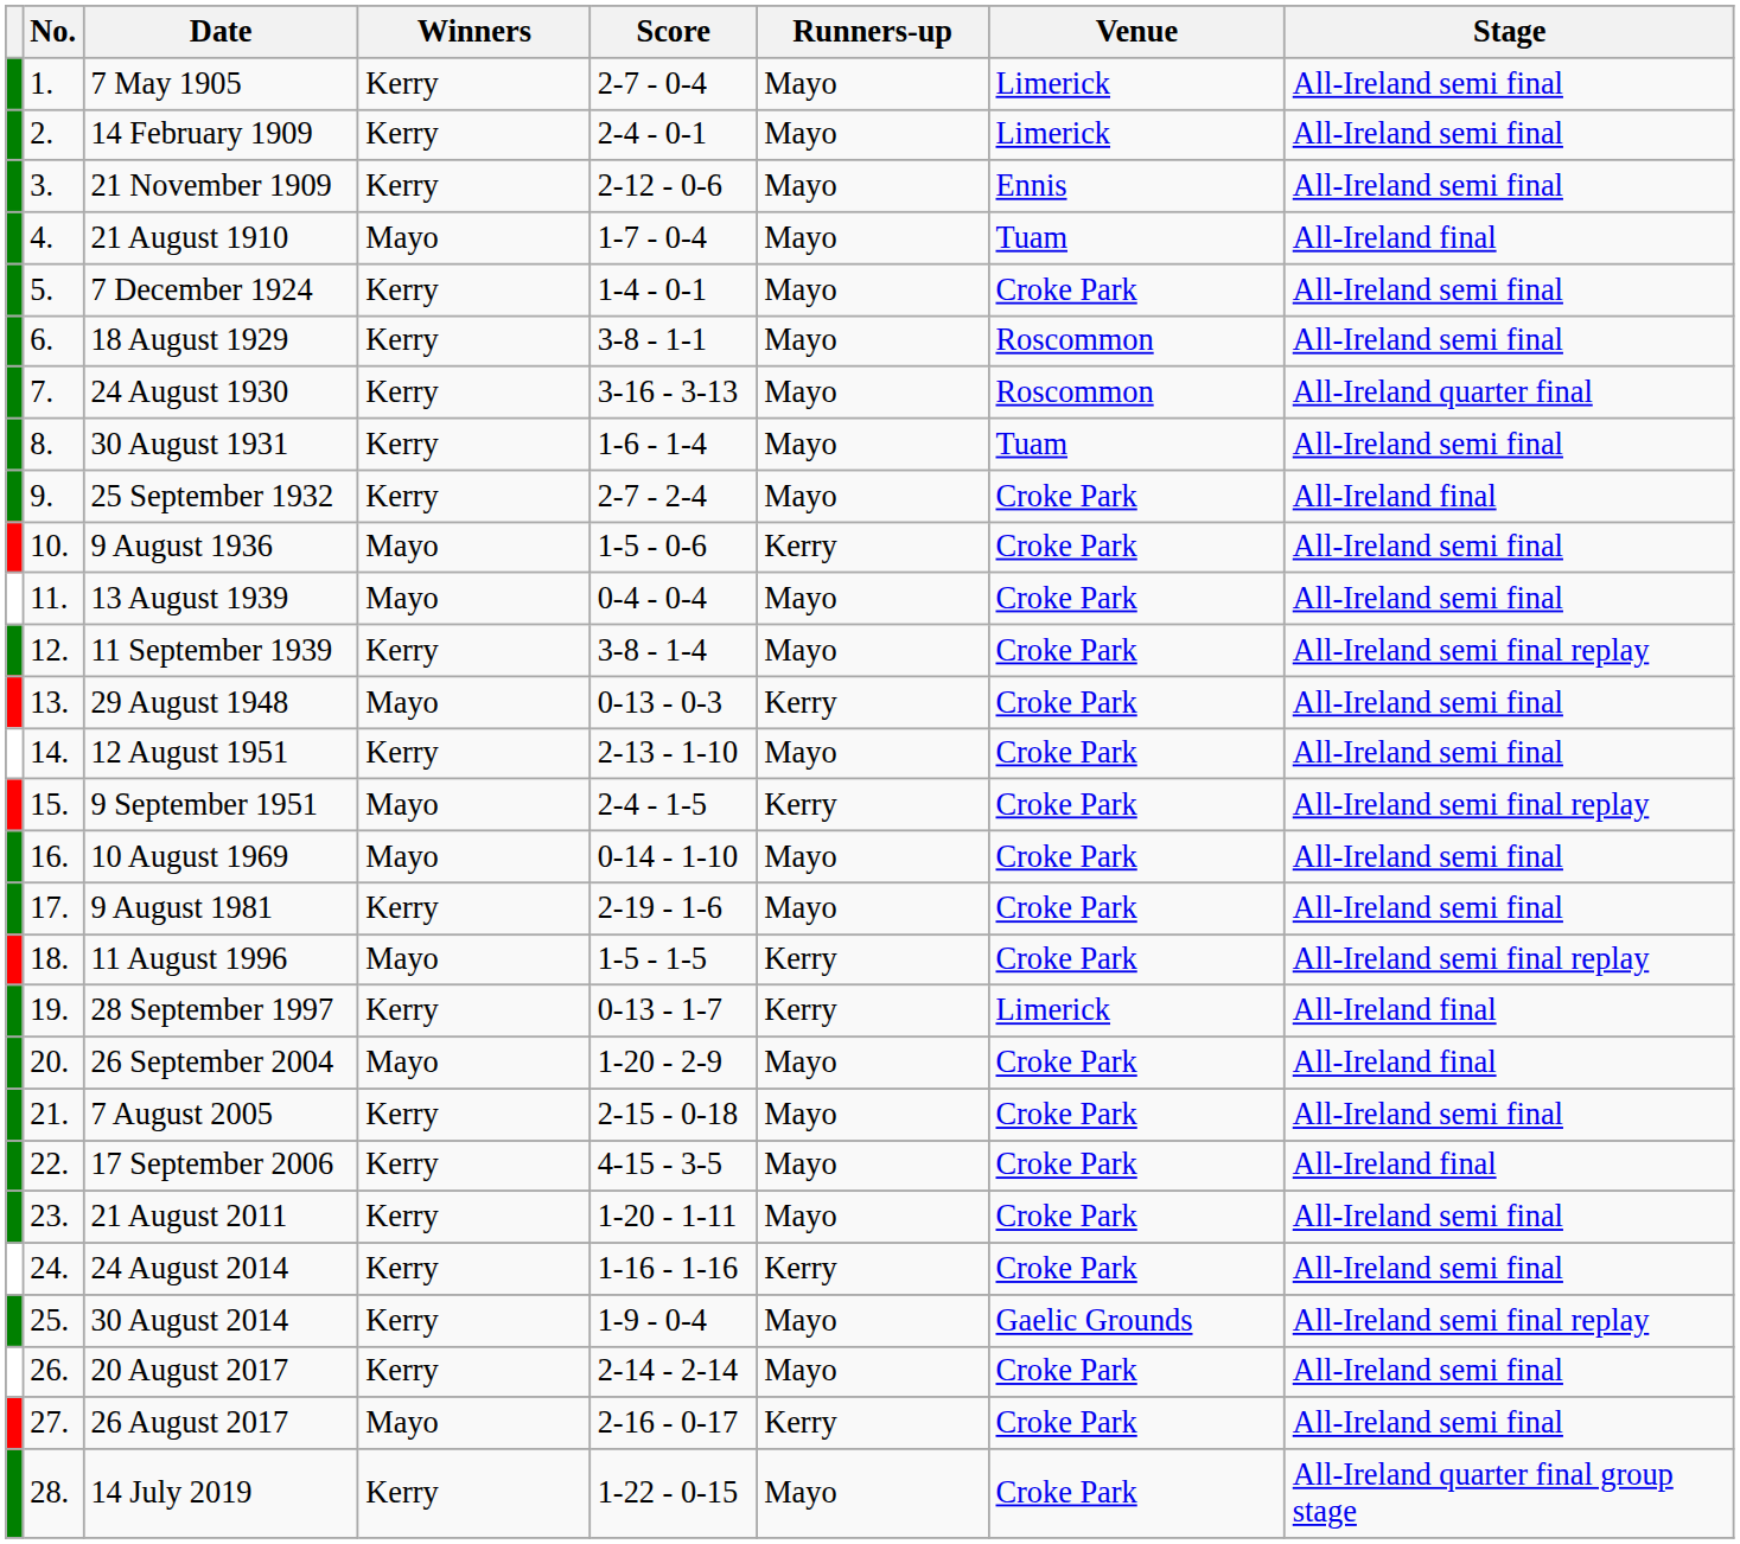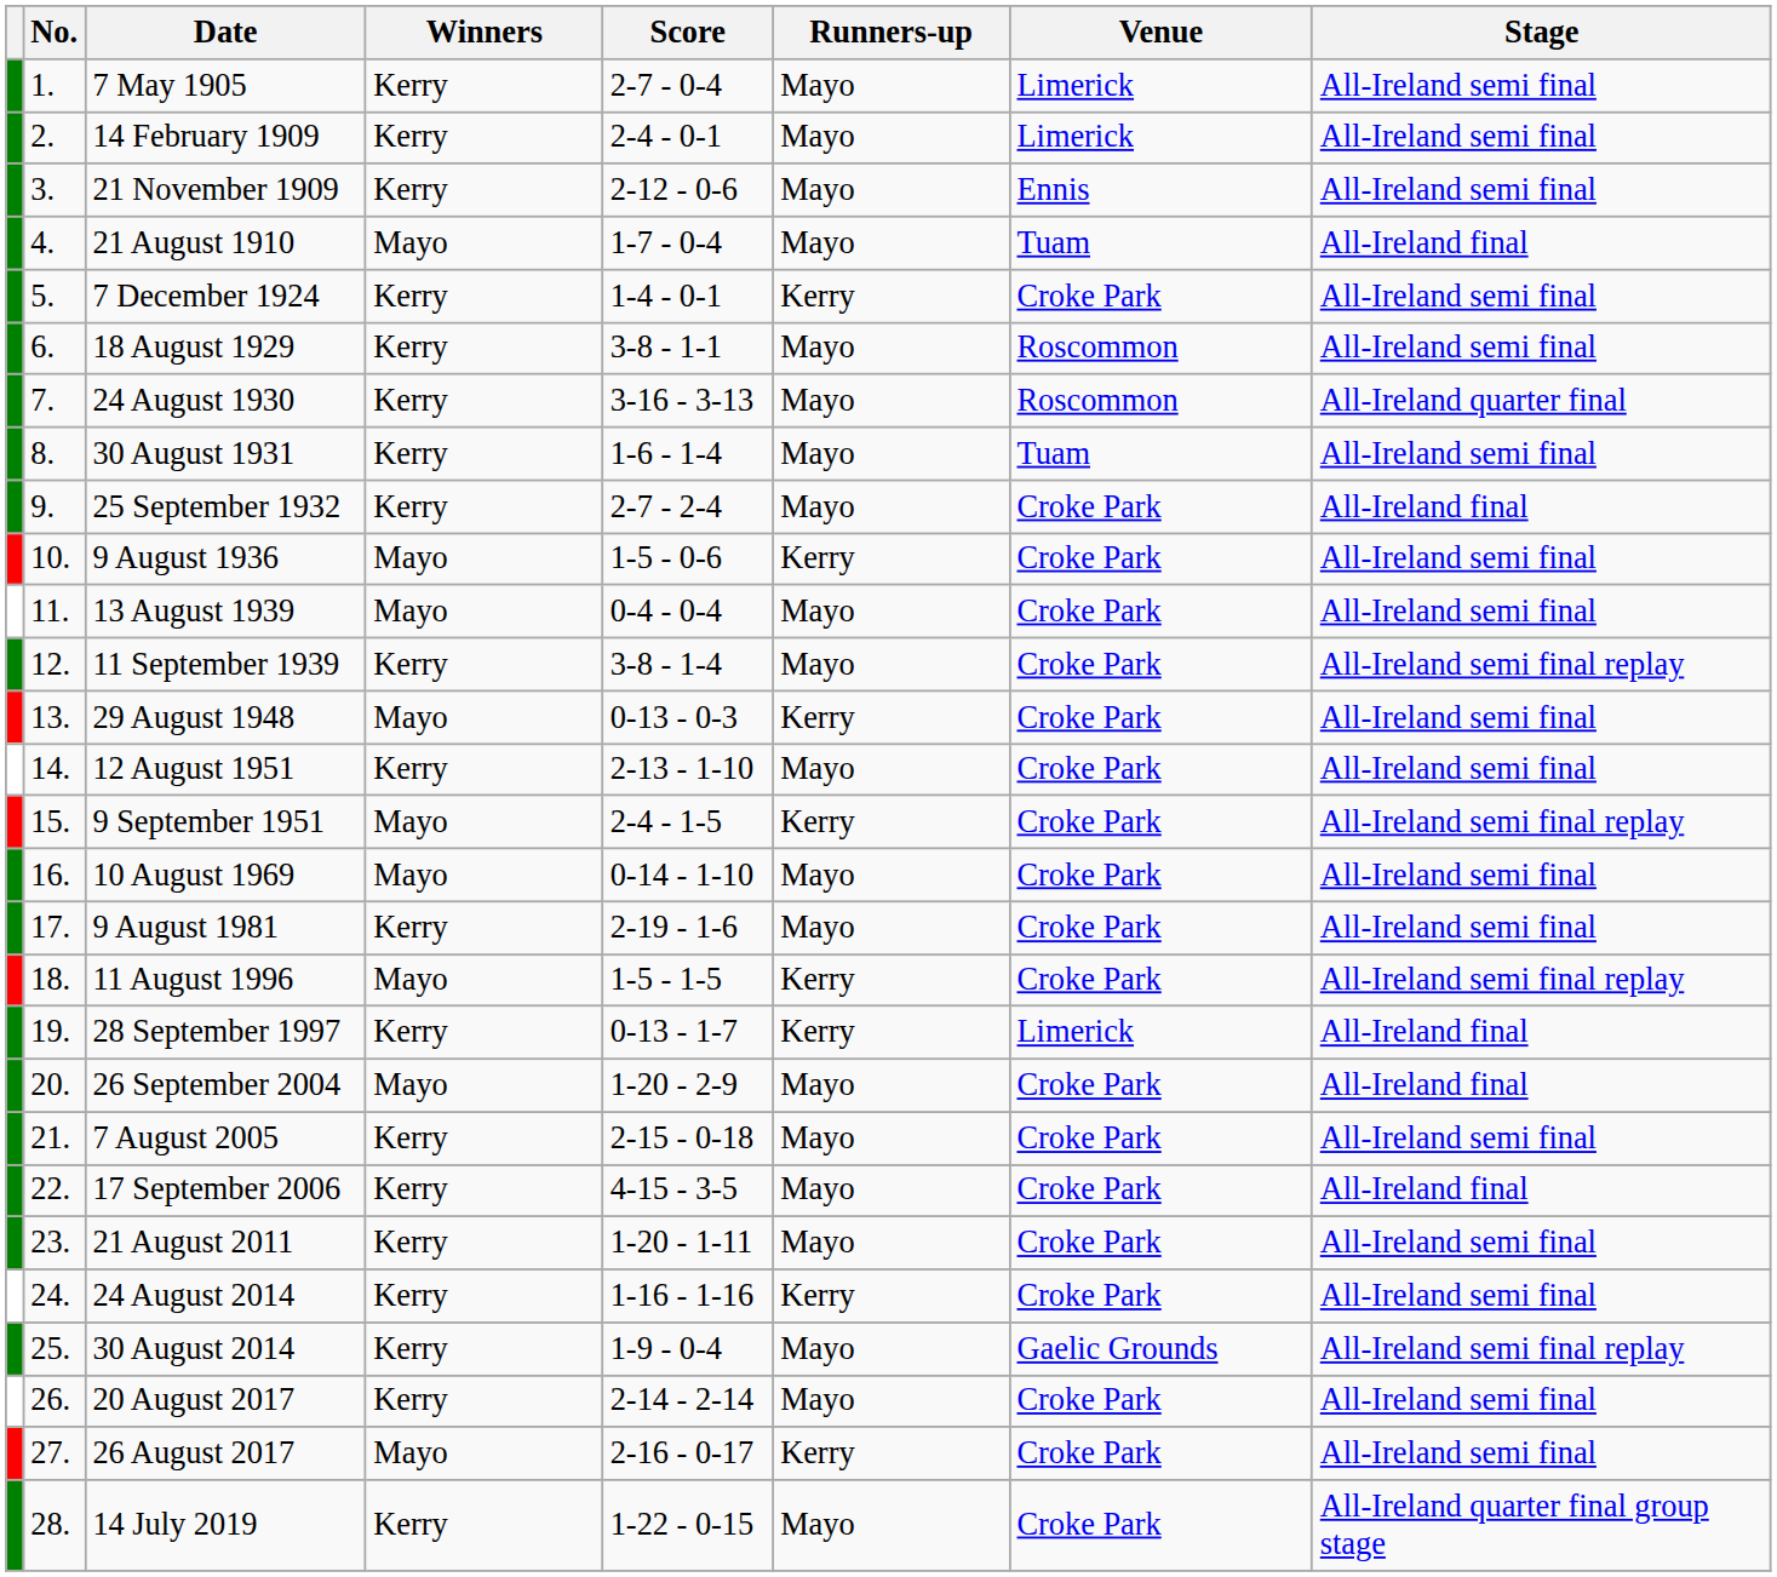7 December 1924 | Runners-up: Mayo -> Kerry
